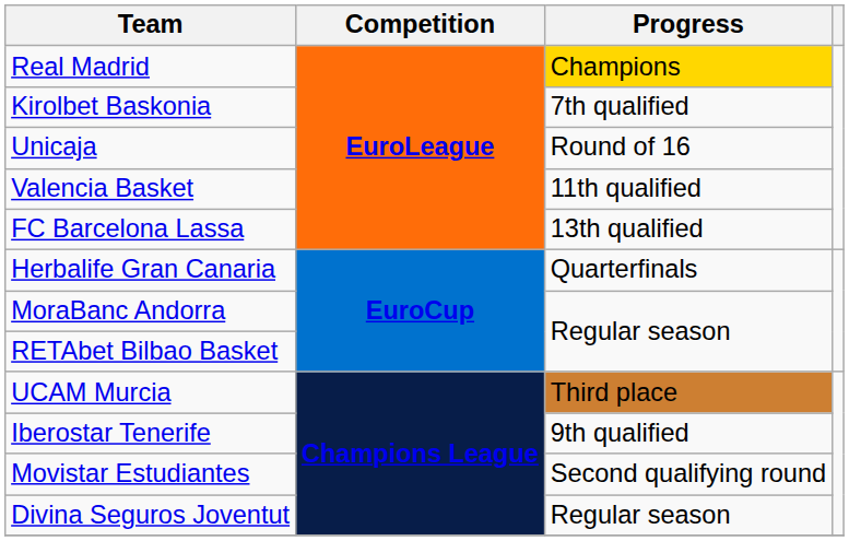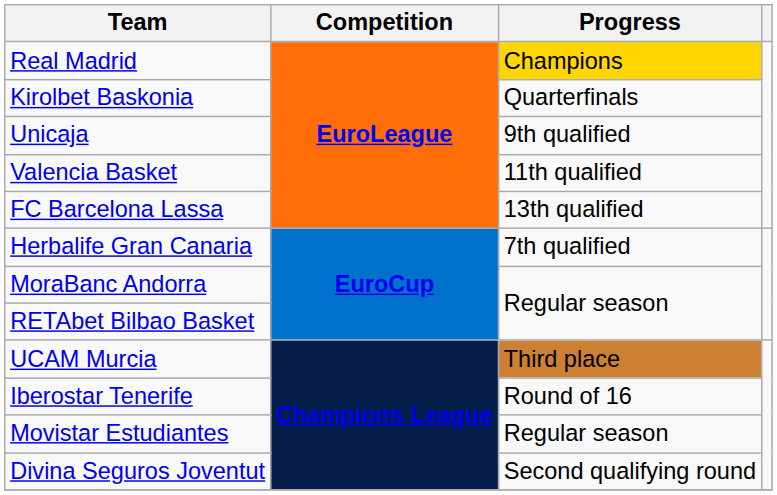Kirolbet Baskonia | Progress: 7th qualified -> Quarterfinals
Unicaja | Progress: Round of 16 -> 9th qualified
Herbalife Gran Canaria | Progress: Quarterfinals -> 7th qualified
Iberostar Tenerife | Progress: 9th qualified -> Round of 16
Movistar Estudiantes | Progress: Second qualifying round -> Regular season
Divina Seguros Joventut | Progress: Regular season -> Second qualifying round
